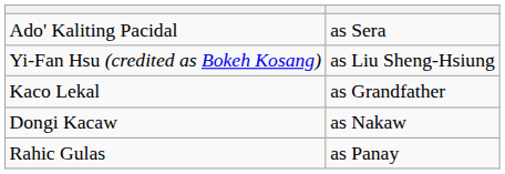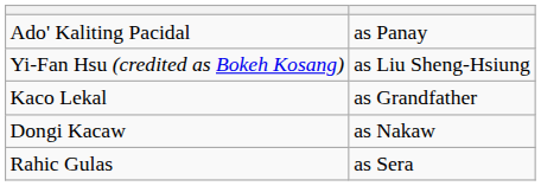Ado' Kaliting Pacidal | column 2: as Sera -> as Panay
Rahic Gulas | column 2: as Panay -> as Sera
